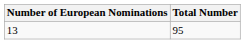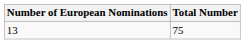13 | Total Number: 95 -> 75
